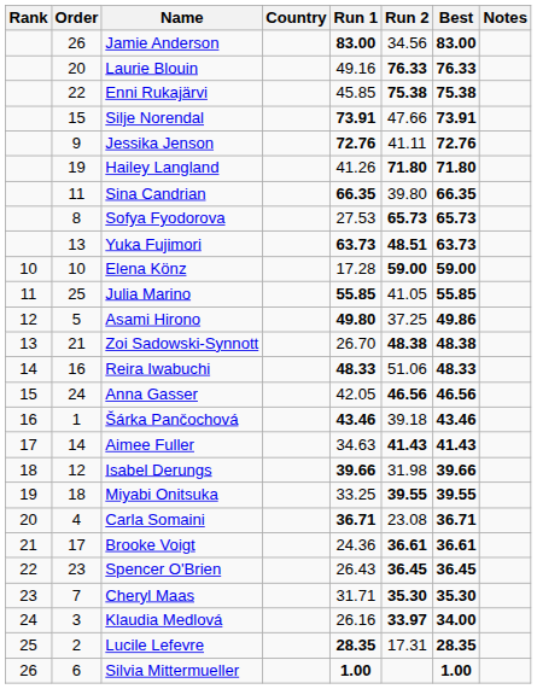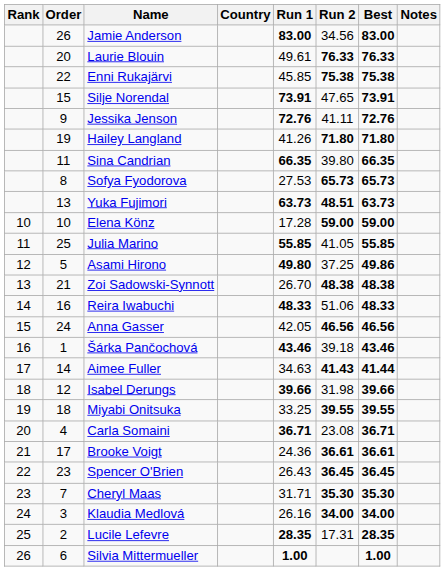Laurie Blouin | Run 1: 49.16 -> 49.61
Silje Norendal | Run 2: 47.66 -> 47.65
Aimee Fuller | Best: 41.43 -> 41.44
Klaudia Medlová | Run 2: 33.97 -> 34.00
